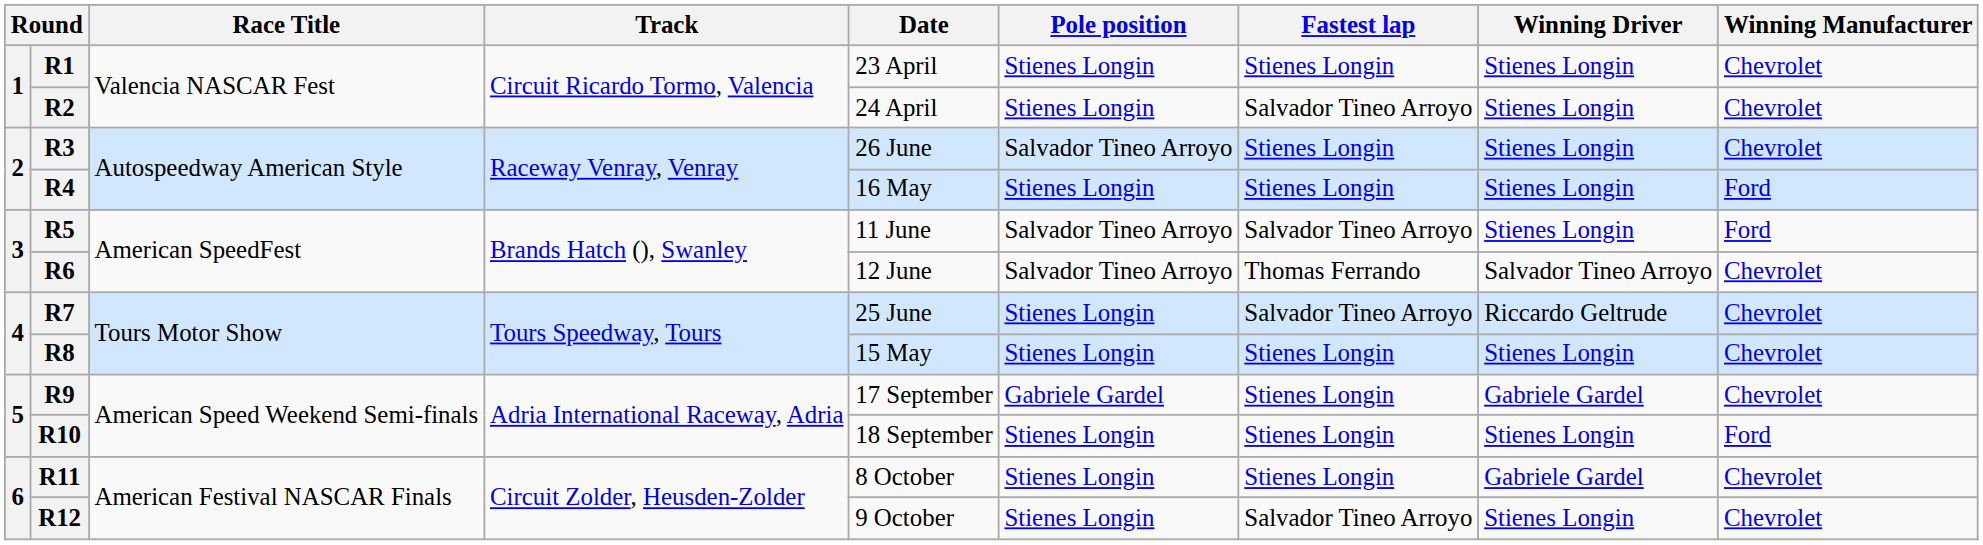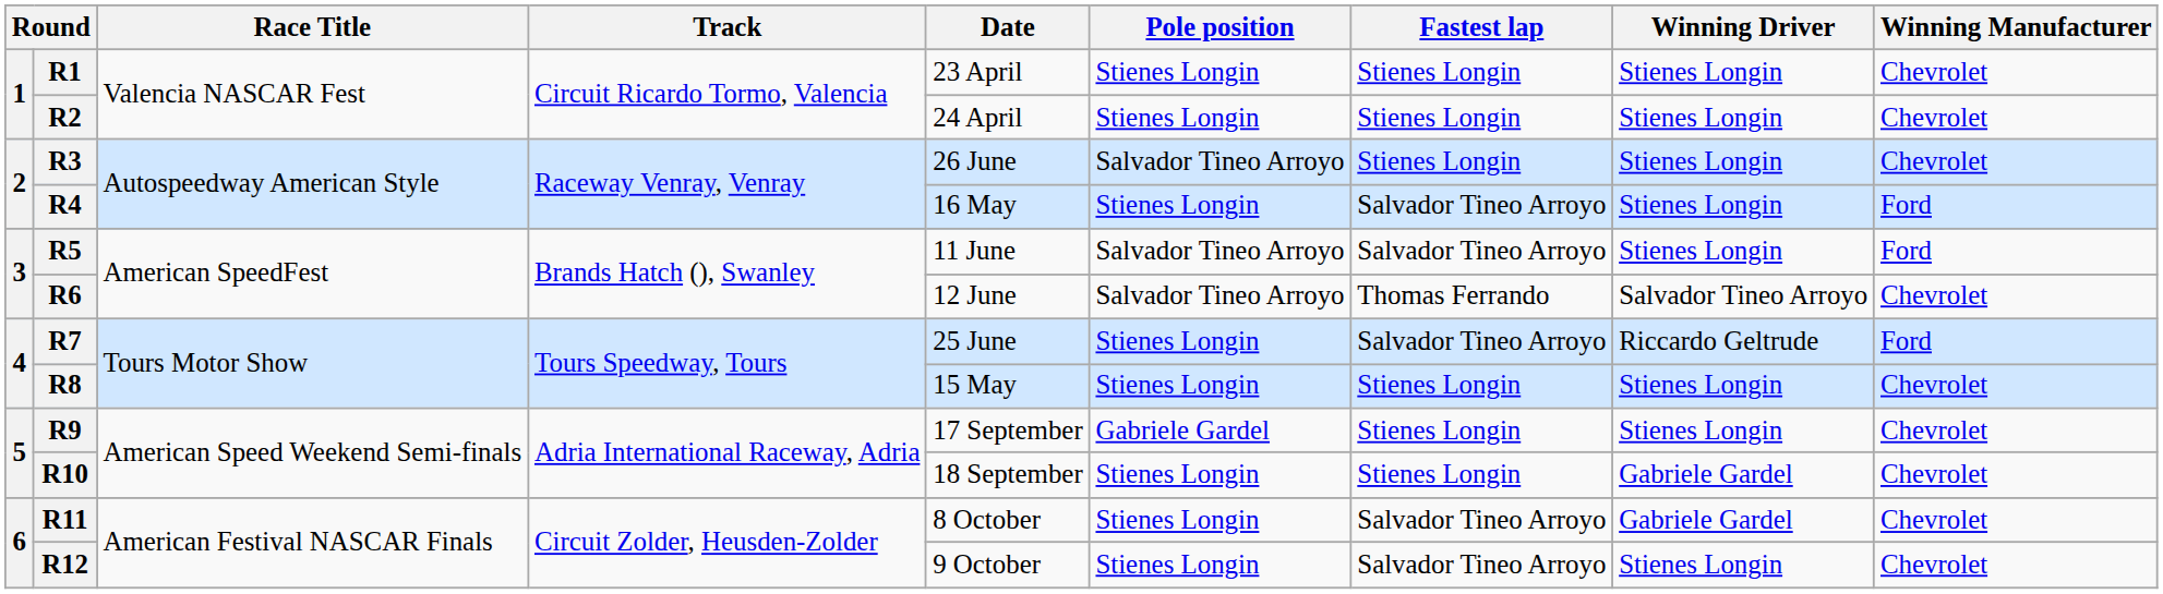R2 | Fastest lap: Salvador Tineo Arroyo -> Stienes Longin
R4 | Fastest lap: Stienes Longin -> Salvador Tineo Arroyo
R7 | Winning Manufacturer: Chevrolet -> Ford
R9 | Winning Driver: Gabriele Gardel -> Stienes Longin
R10 | Winning Driver: Stienes Longin -> Gabriele Gardel
R10 | Winning Manufacturer: Ford -> Chevrolet
R11 | Fastest lap: Stienes Longin -> Salvador Tineo Arroyo
